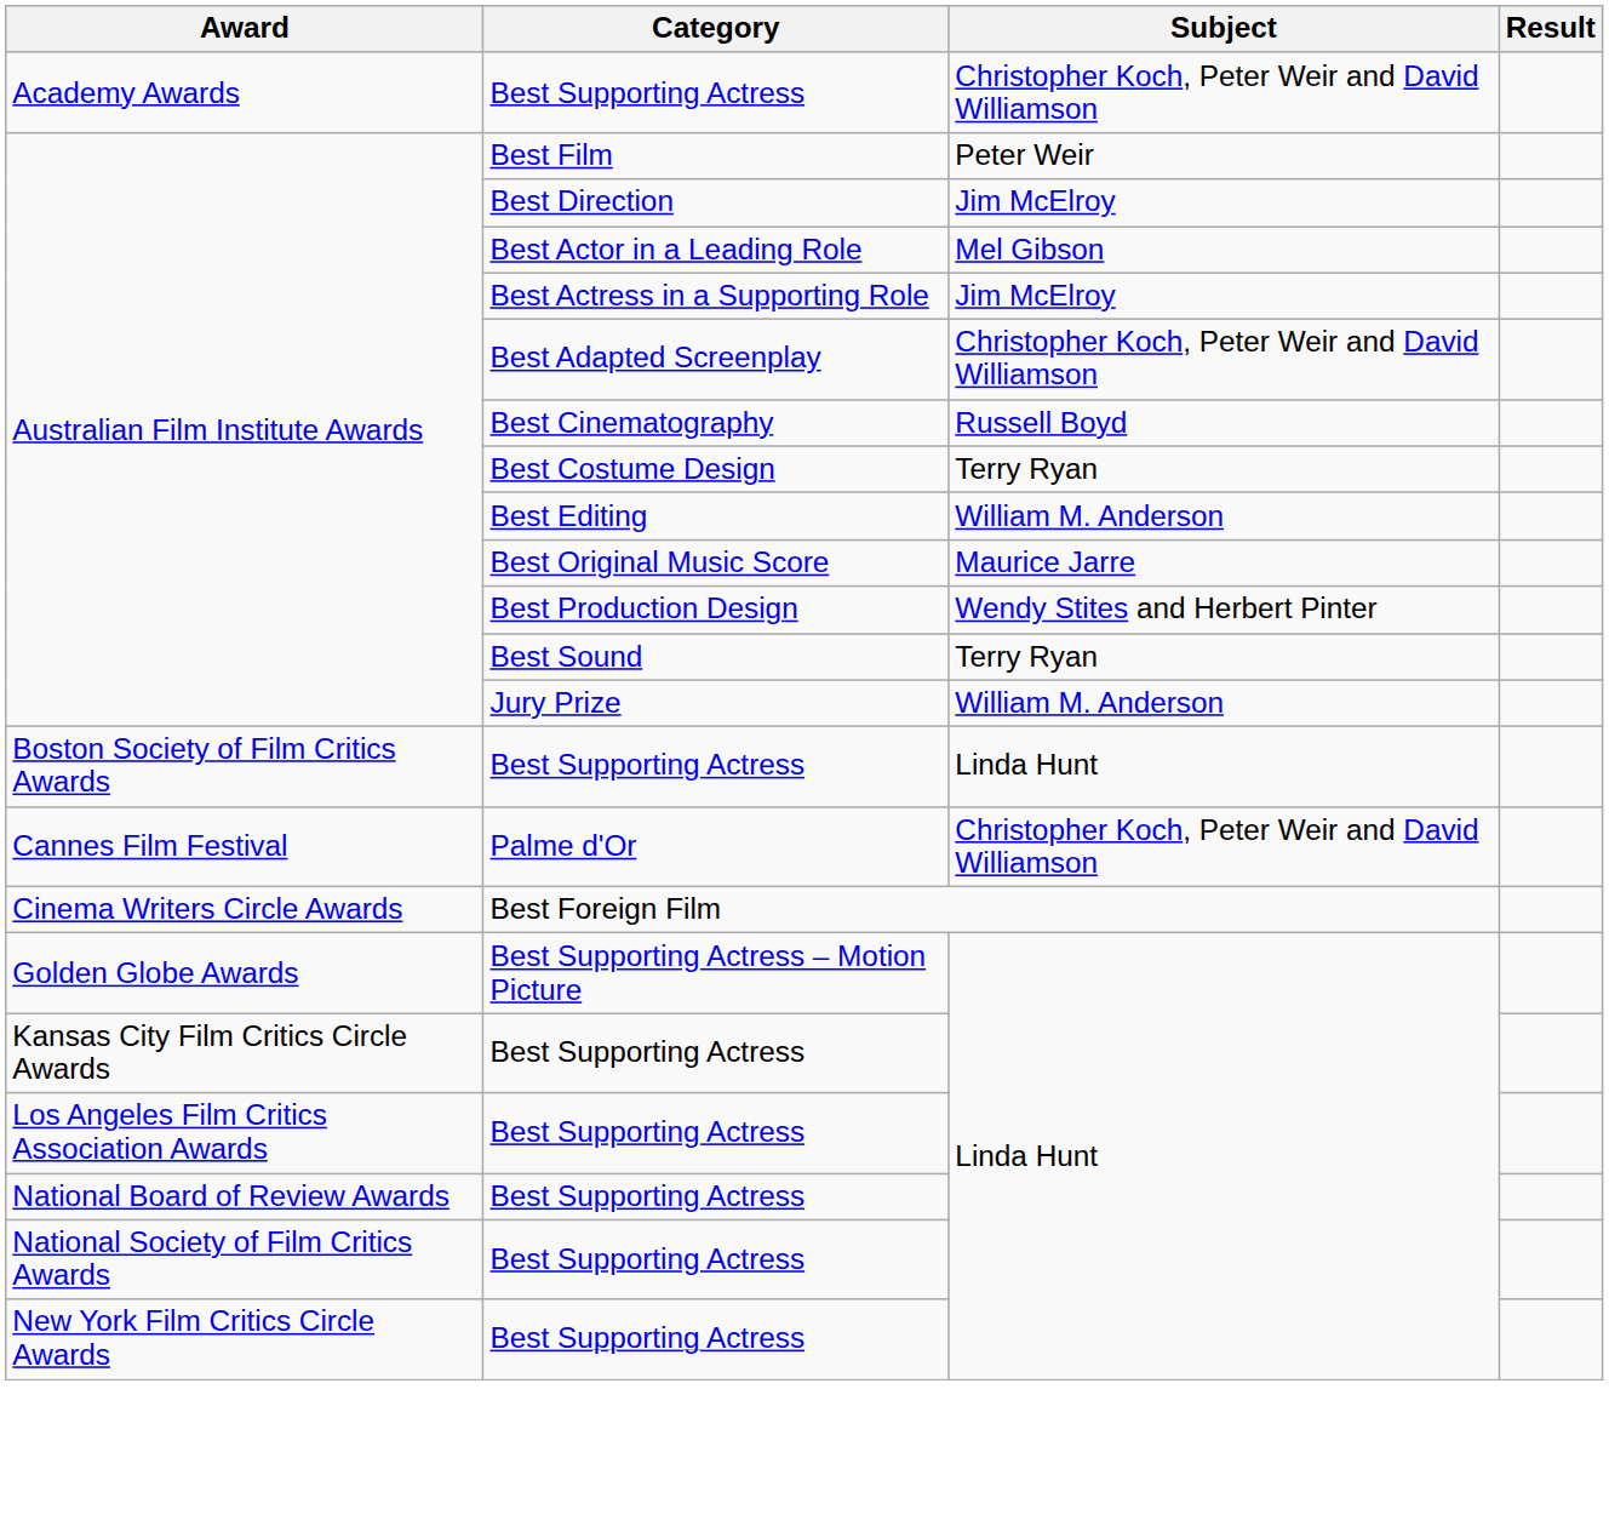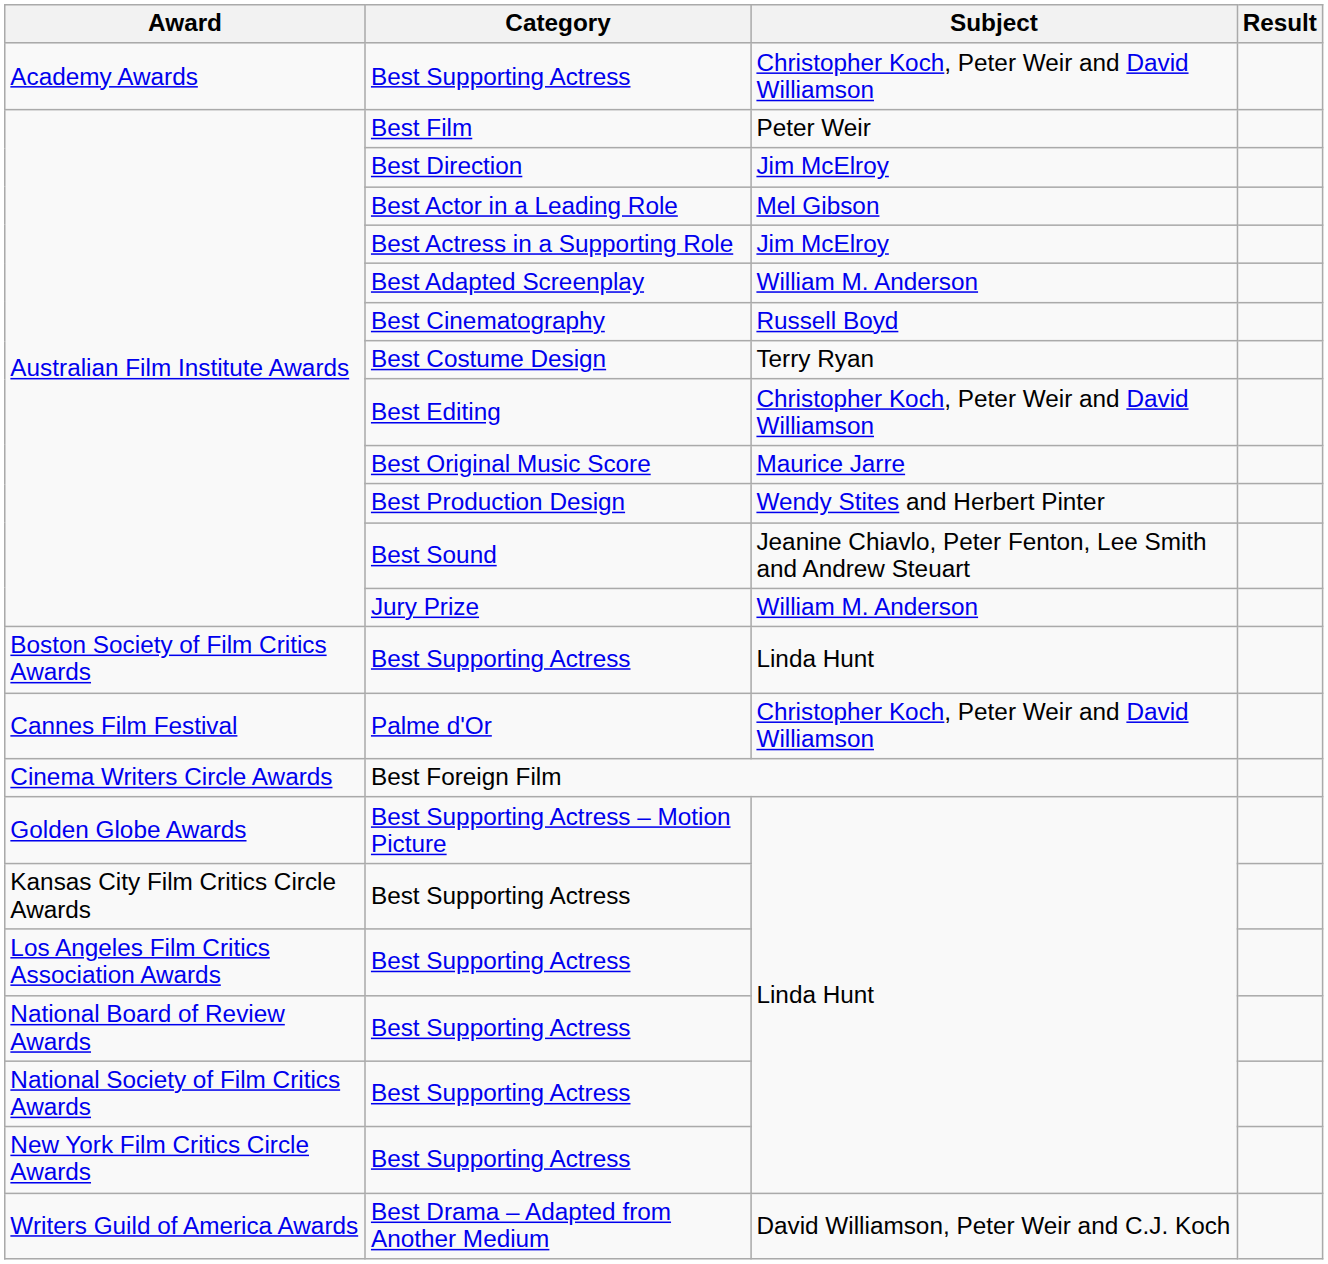Best Adapted Screenplay | Subject: Christopher Koch, Peter Weir and David Williamson -> William M. Anderson
Best Editing | Subject: William M. Anderson -> Christopher Koch, Peter Weir and David Williamson
Best Sound | Subject: Terry Ryan -> Jeanine Chiavlo, Peter Fenton, Lee Smith and Andrew Steuart
+ row: Writers Guild of America Awards | Best Drama – Adapted from Another Medium | David Williamson, Peter Weir and C.J. Koch
